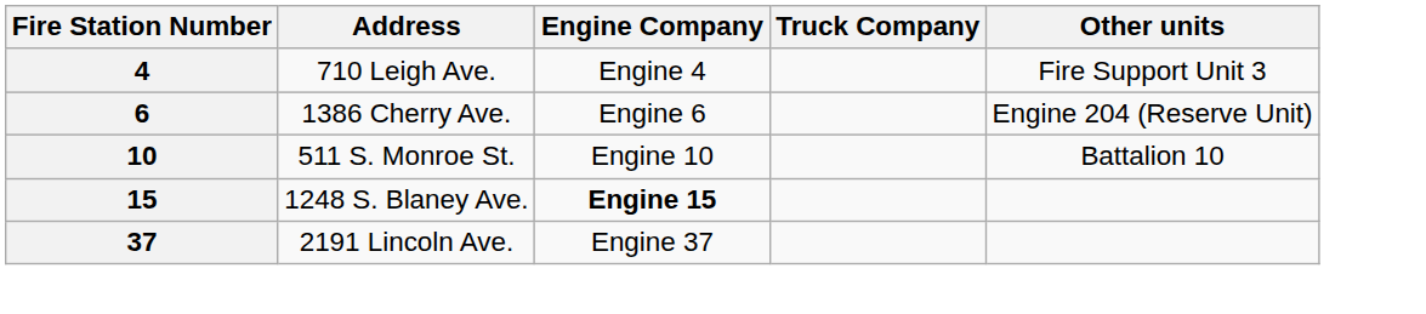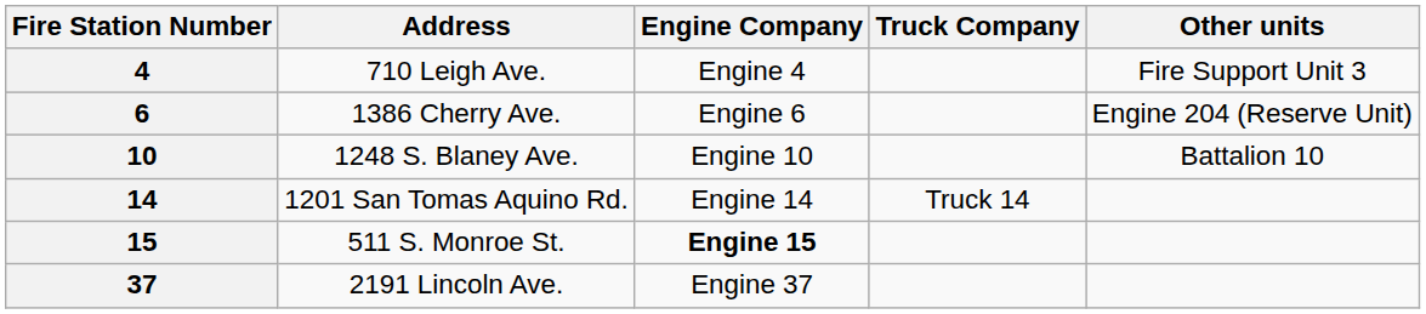10 | Address: 511 S. Monroe St. -> 1248 S. Blaney Ave.
+ row: 14 | 1201 San Tomas Aquino Rd. | Engine 14 | Truck 14
15 | Address: 1248 S. Blaney Ave. -> 511 S. Monroe St.
